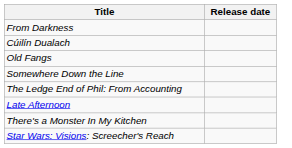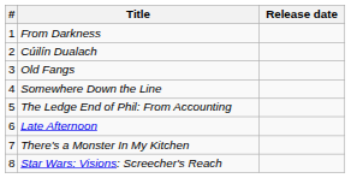+ column: # | 1 | 2 | 3 | 4 | 5 | 6 | 7 | 8
